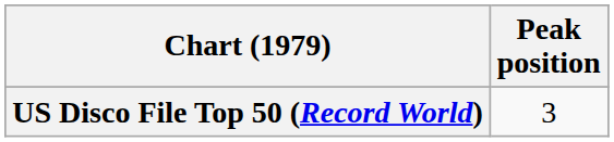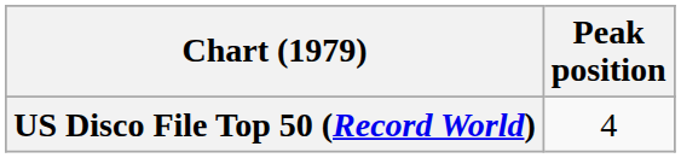US Disco File Top 50 (Record World) | Peak position: 3 -> 4
